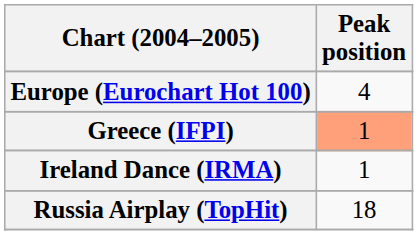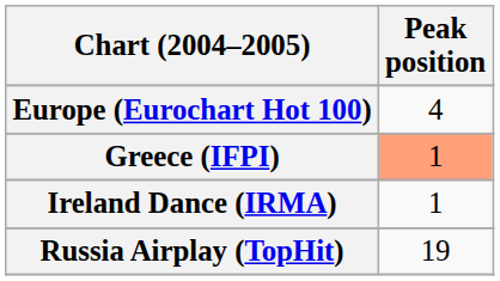Russia Airplay (TopHit) | Peak position: 18 -> 19
